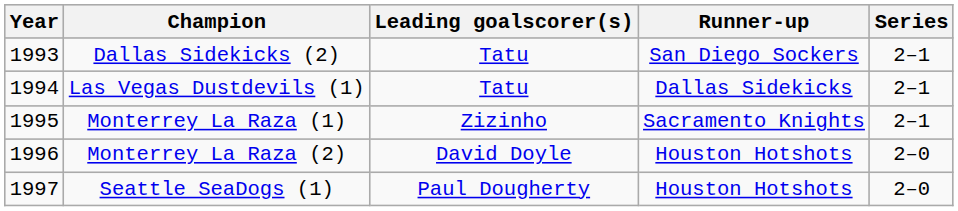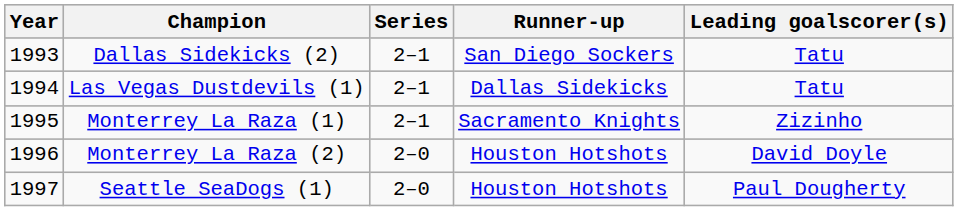columns swapped: Series <-> Leading goalscorer(s)
